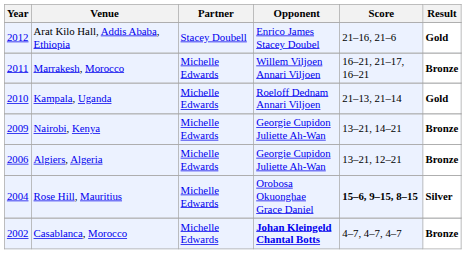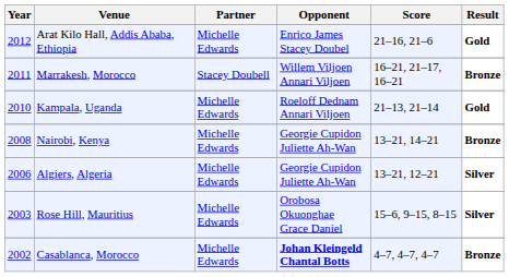Arat Kilo Hall, Addis Ababa, Ethiopia | Partner: Stacey Doubell -> Michelle Edwards
Marrakesh, Morocco | Partner: Michelle Edwards -> Stacey Doubell
Nairobi, Kenya | Year: 2009 -> 2008
Algiers, Algeria | Result: Bronze -> Silver
Rose Hill, Mauritius | Year: 2004 -> 2003
Rose Hill, Mauritius | Score: bold -> normal
